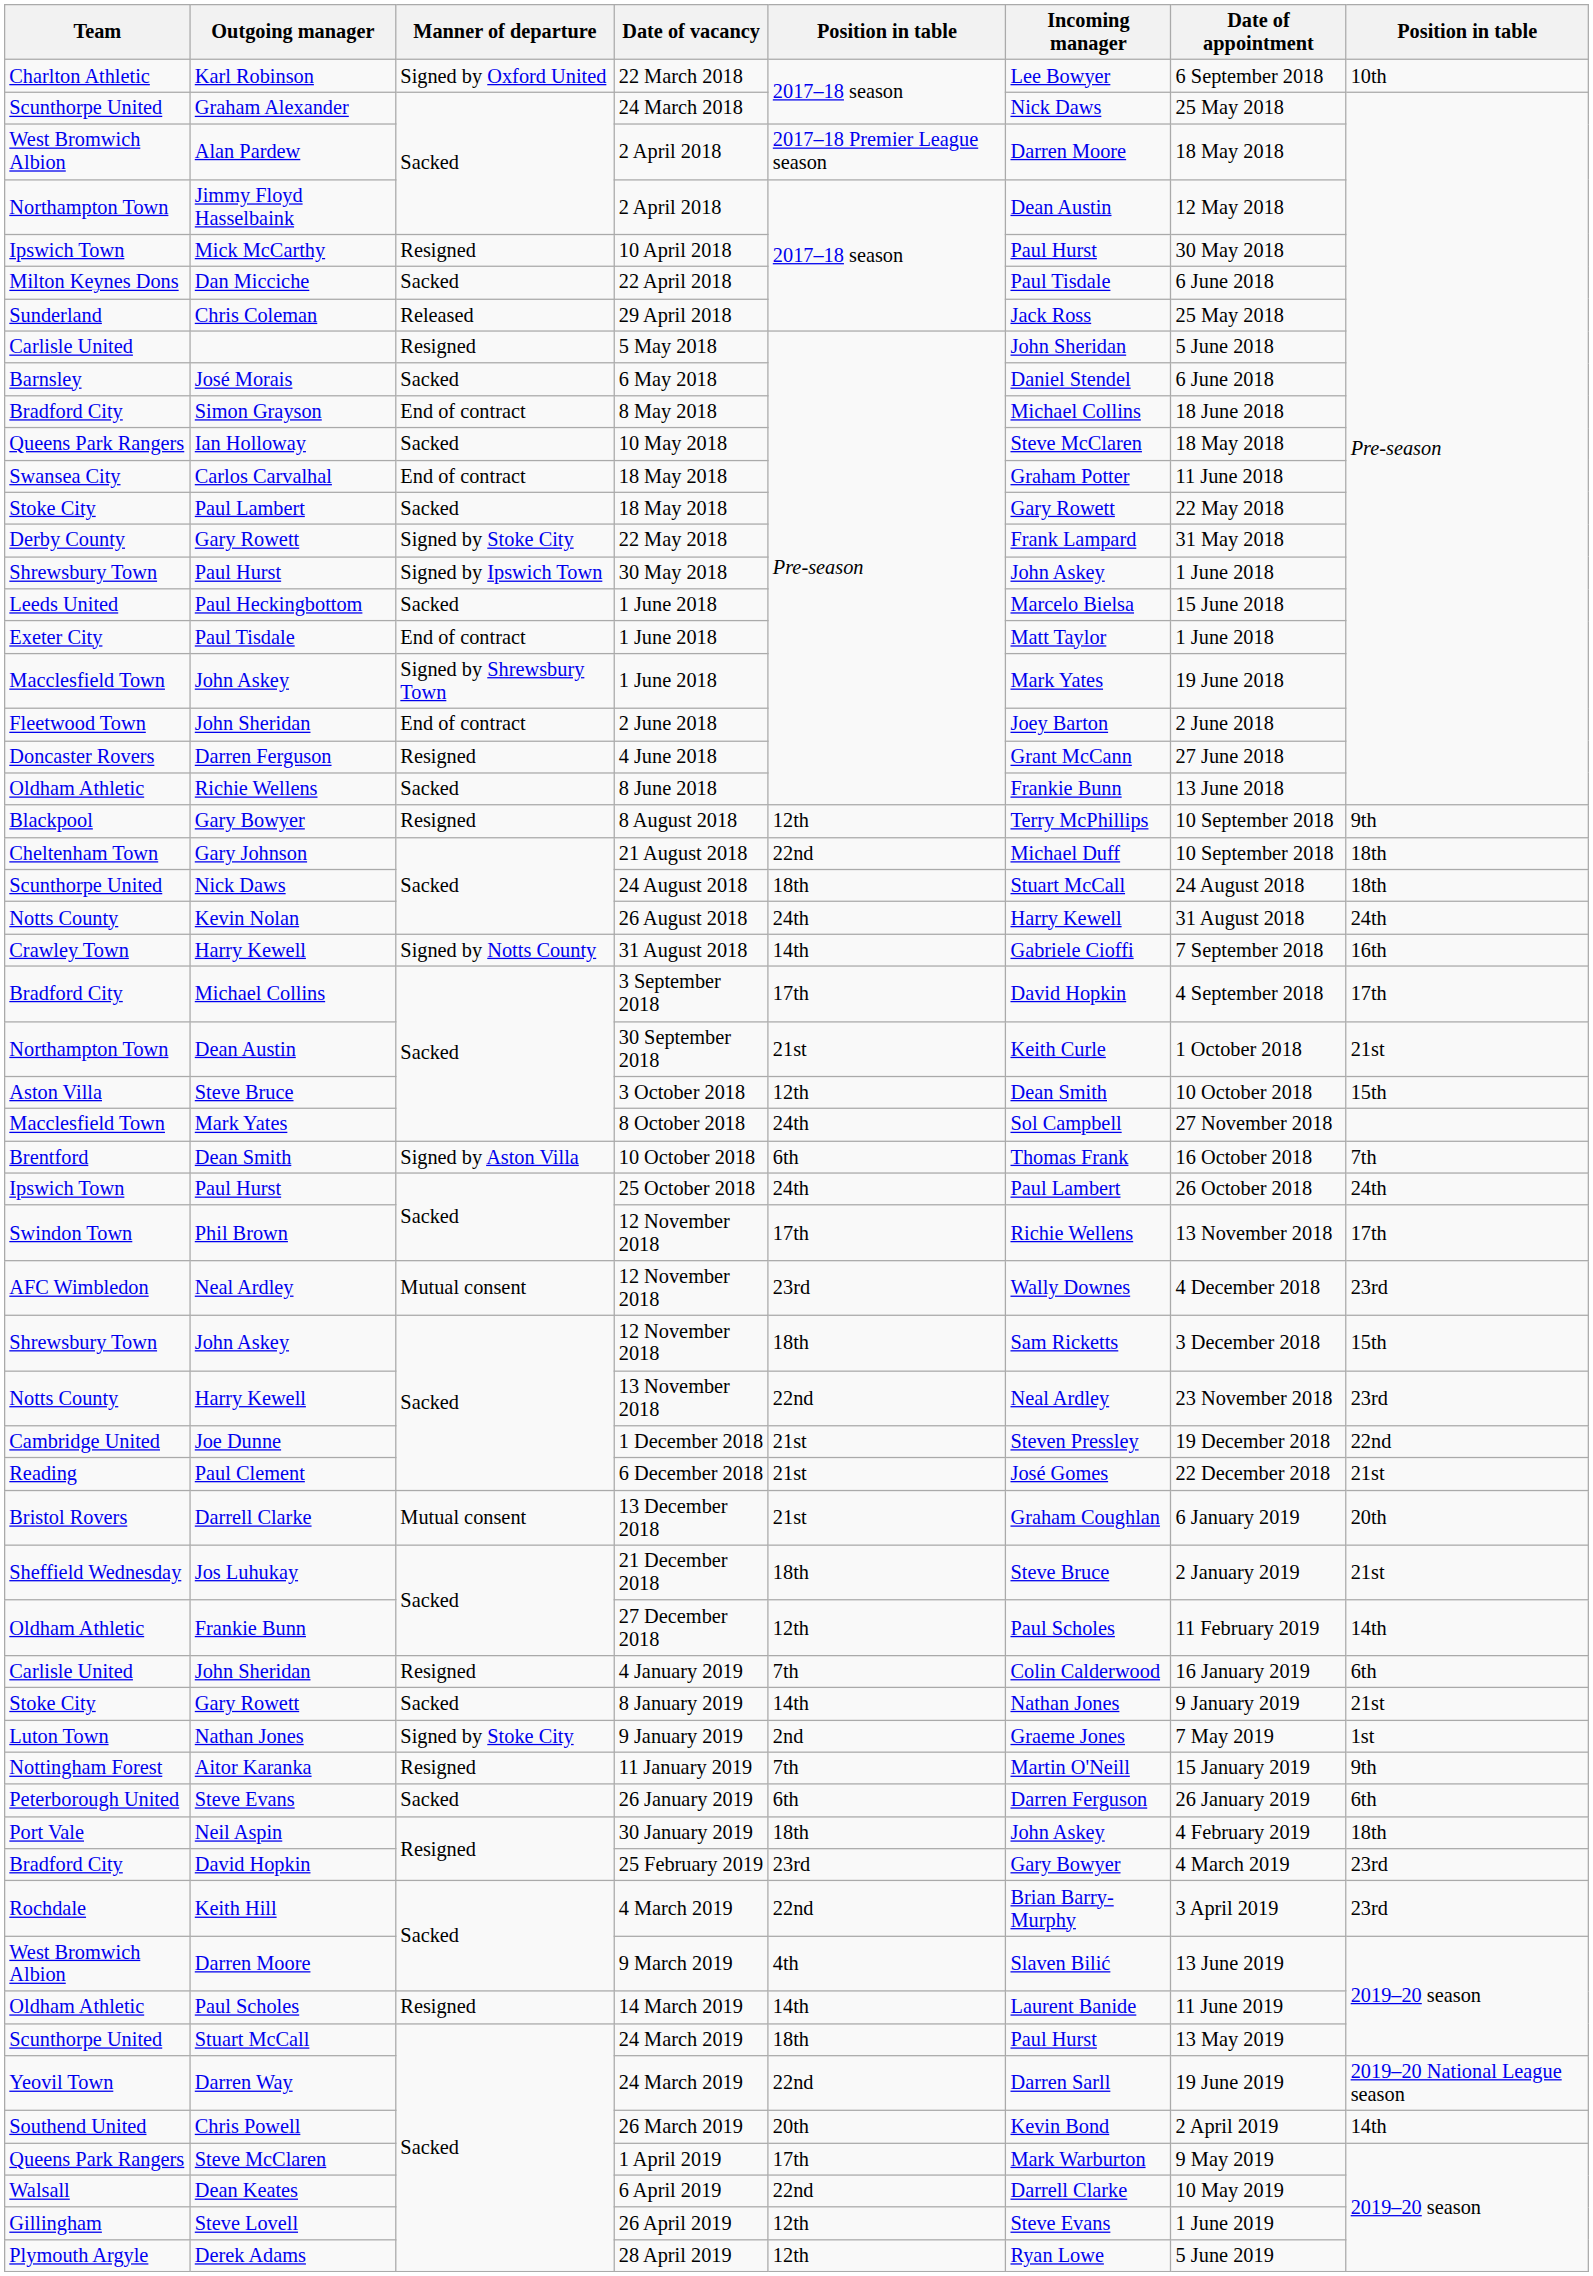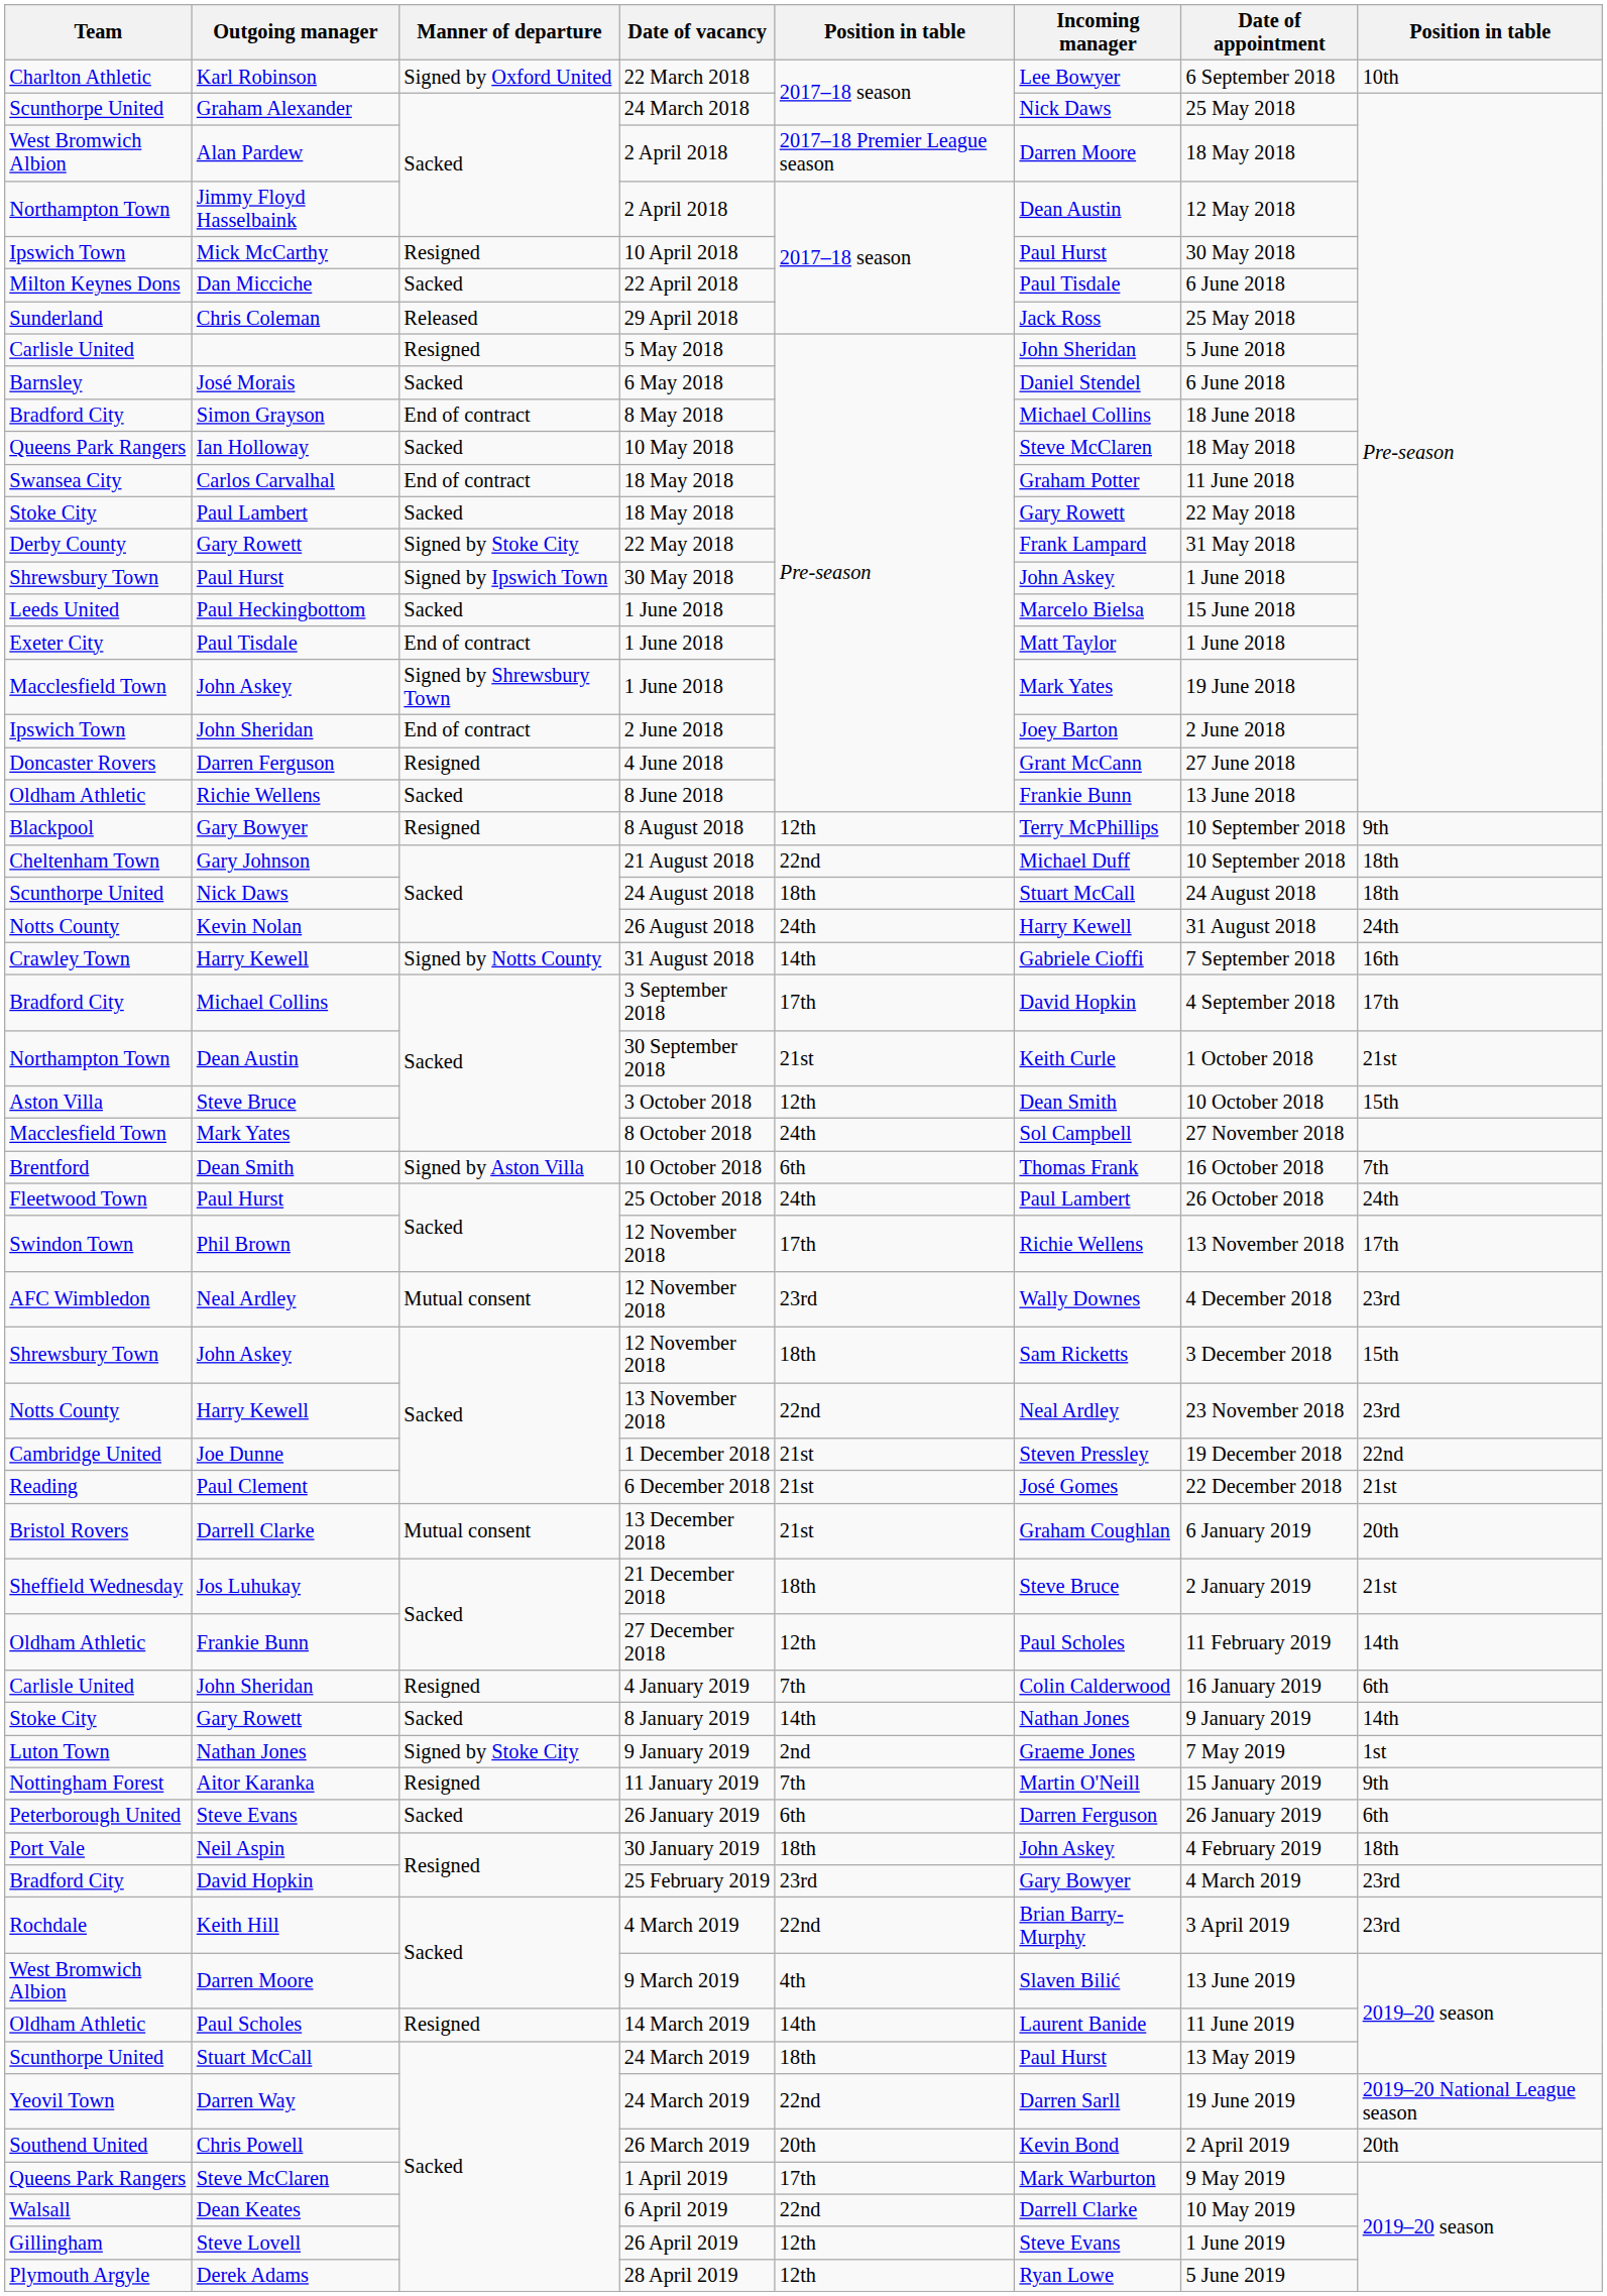John Sheridan / 2 June 2018 | Team: Fleetwood Town -> Ipswich Town
Paul Hurst / 25 October 2018 | Team: Ipswich Town -> Fleetwood Town
Gary Rowett / 8 January 2019 | column 8: 21st -> 14th
Chris Powell | column 8: 14th -> 20th
